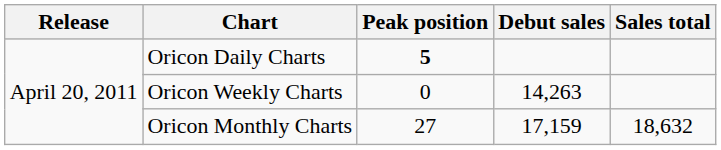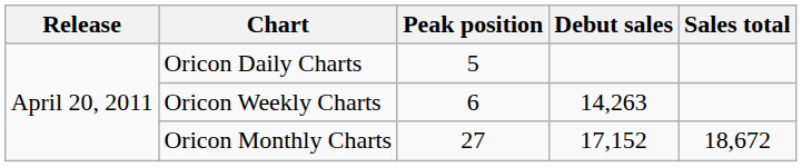Oricon Daily Charts | Peak position: bold -> normal
Oricon Weekly Charts | Peak position: 0 -> 6
Oricon Monthly Charts | Debut sales: 17,159 -> 17,152
Oricon Monthly Charts | Sales total: 18,632 -> 18,672
